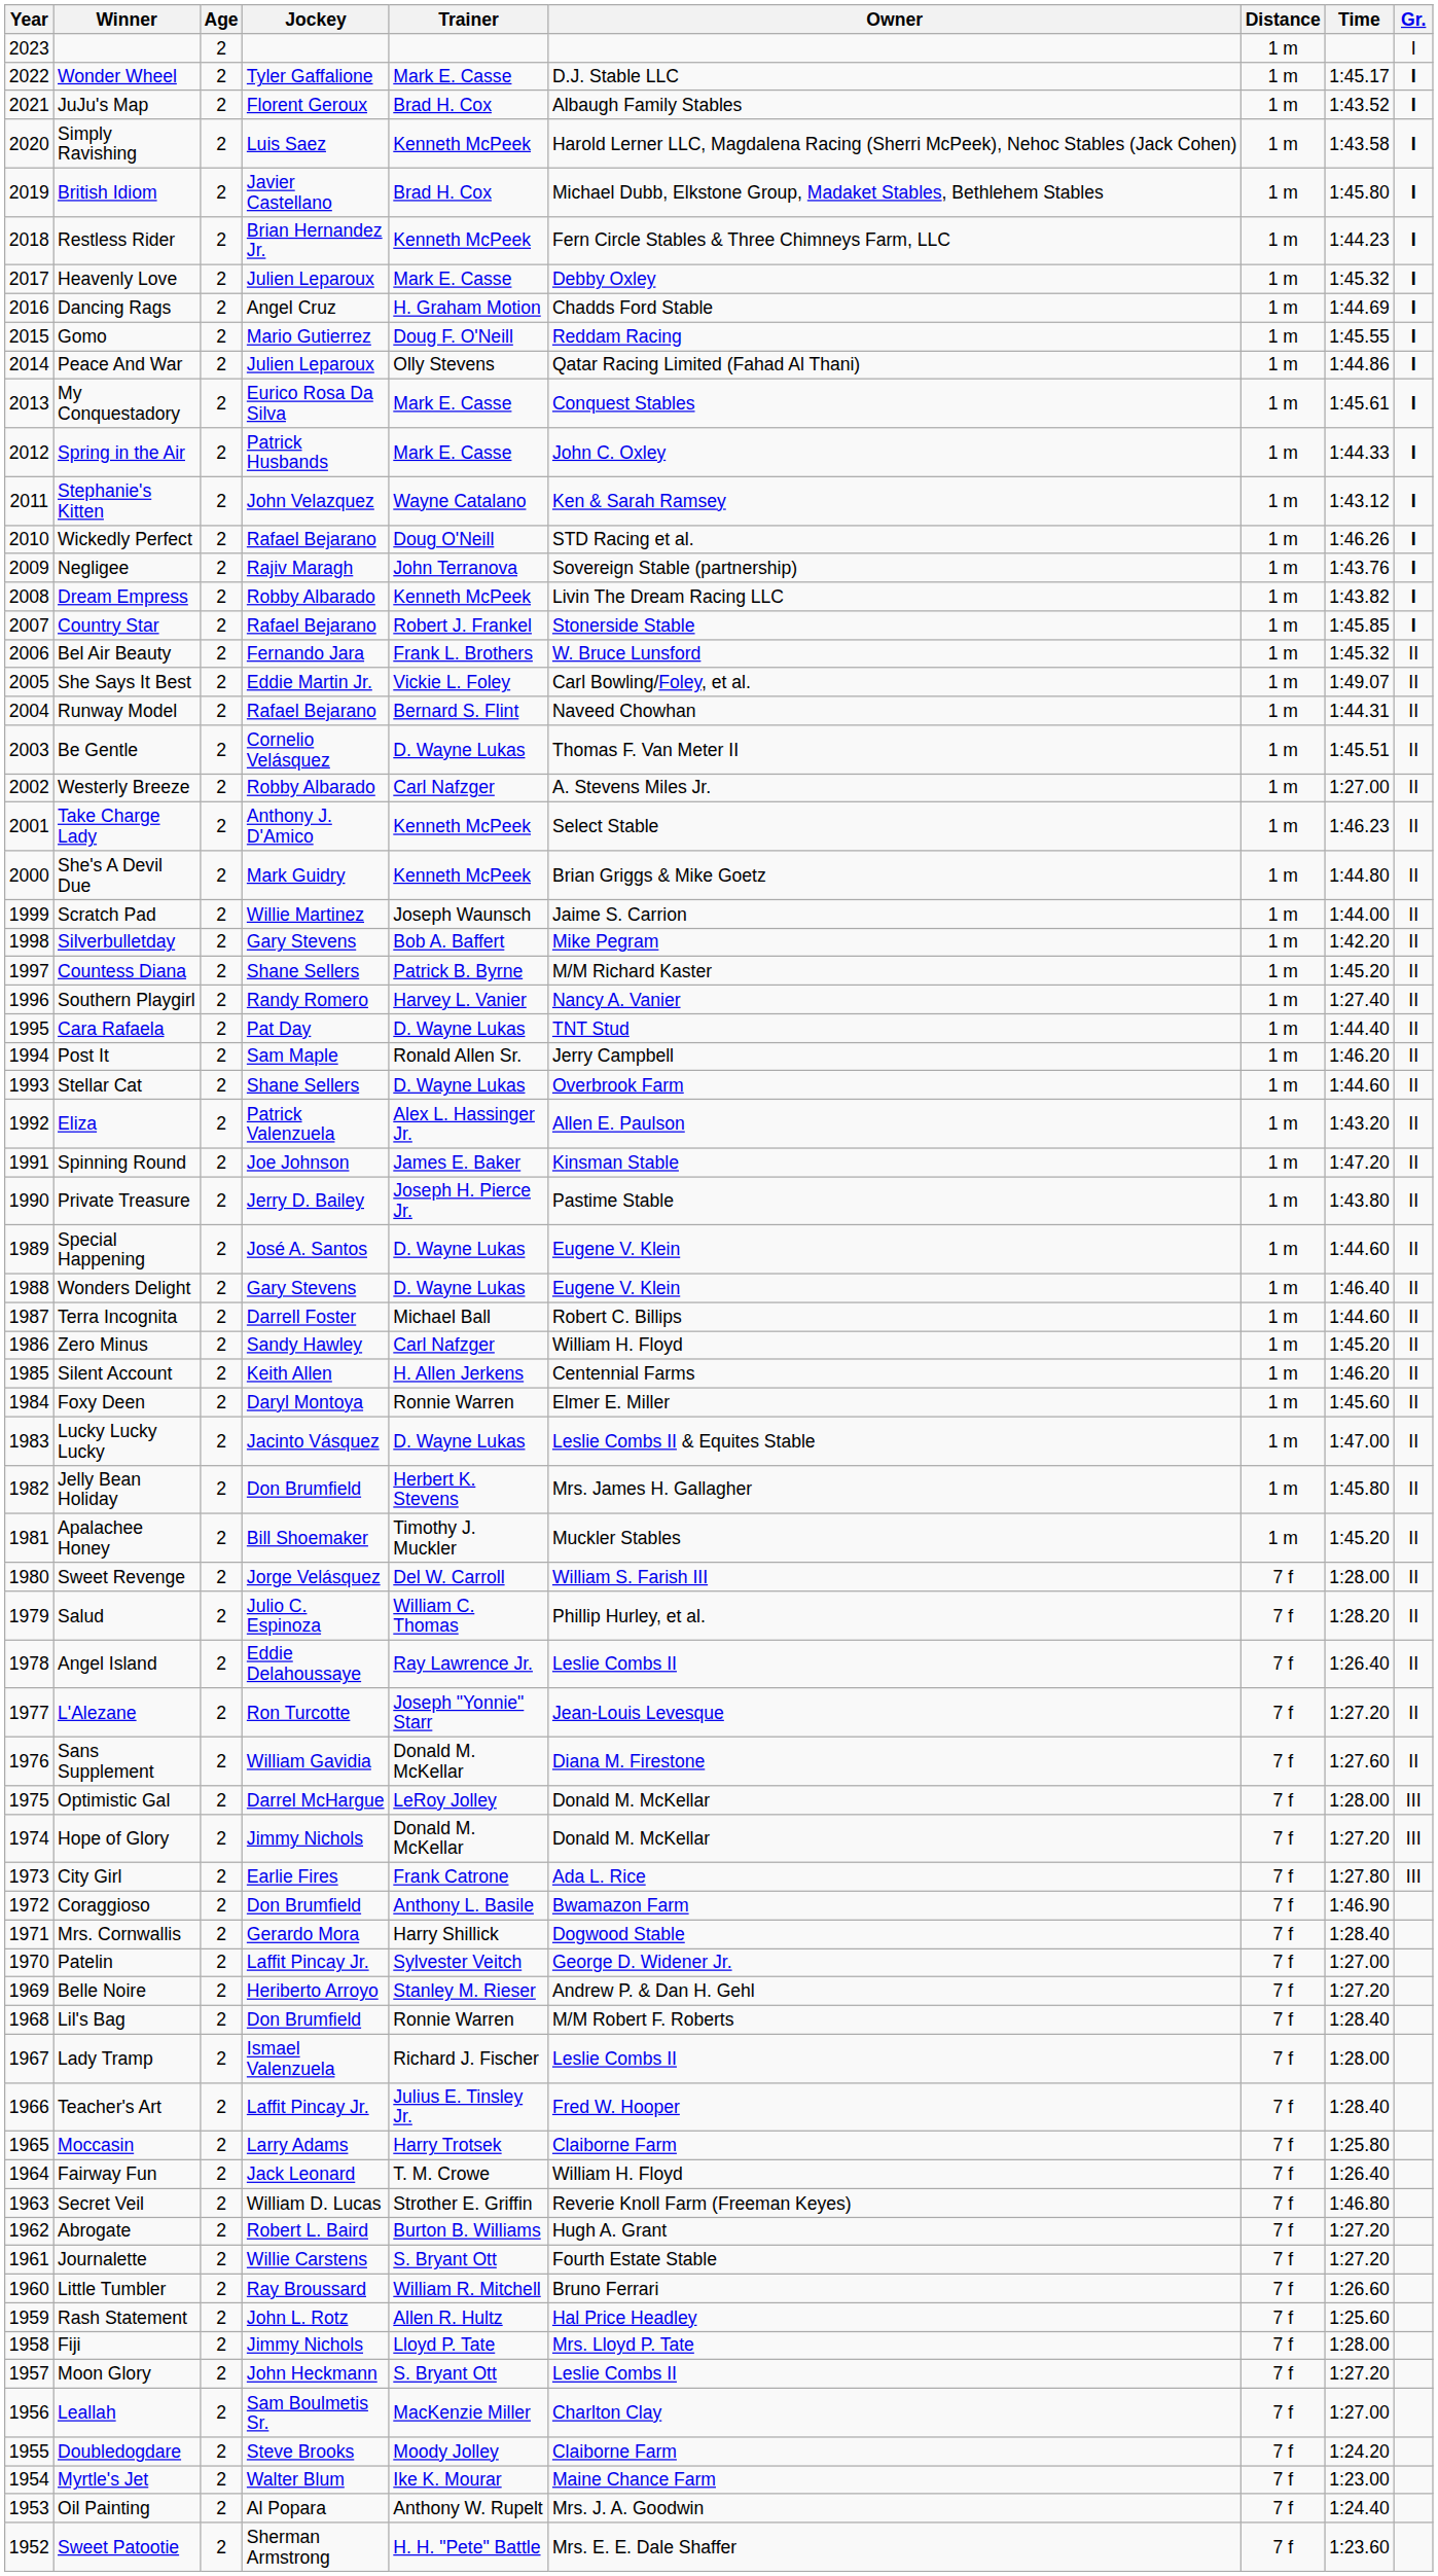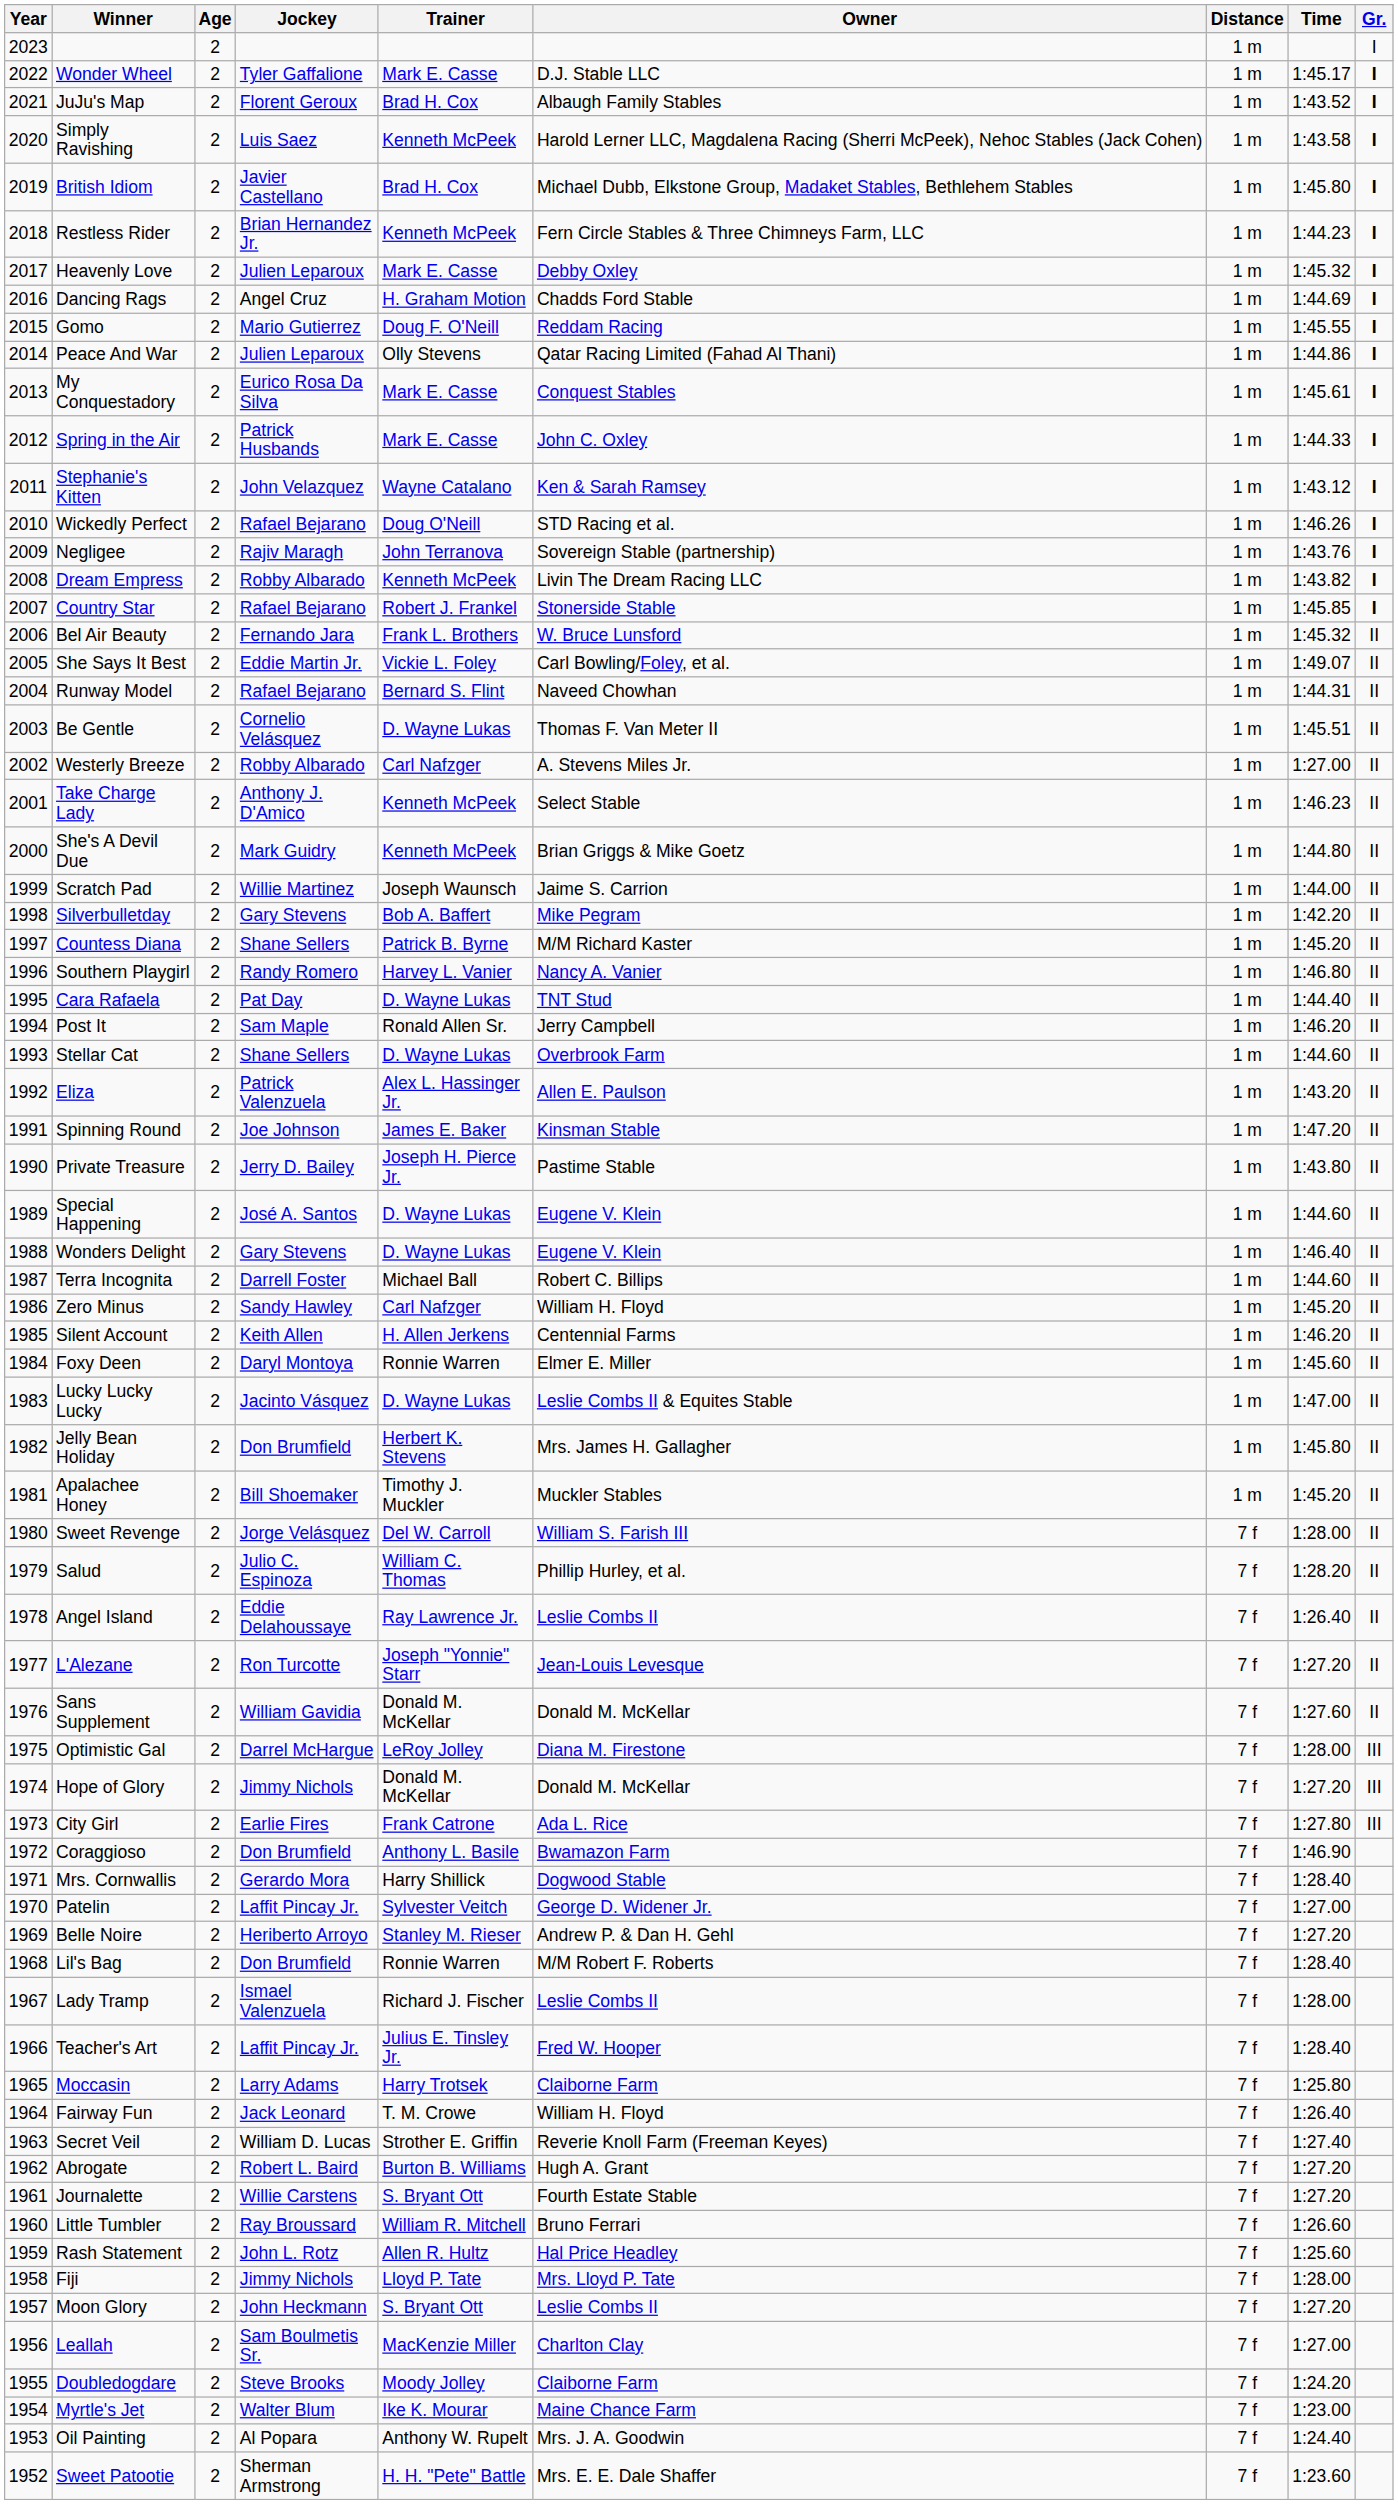Southern Playgirl | Time: 1:27.40 -> 1:46.80
Sans Supplement | Owner: Diana M. Firestone -> Donald M. McKellar
Optimistic Gal | Owner: Donald M. McKellar -> Diana M. Firestone
Secret Veil | Time: 1:46.80 -> 1:27.40
